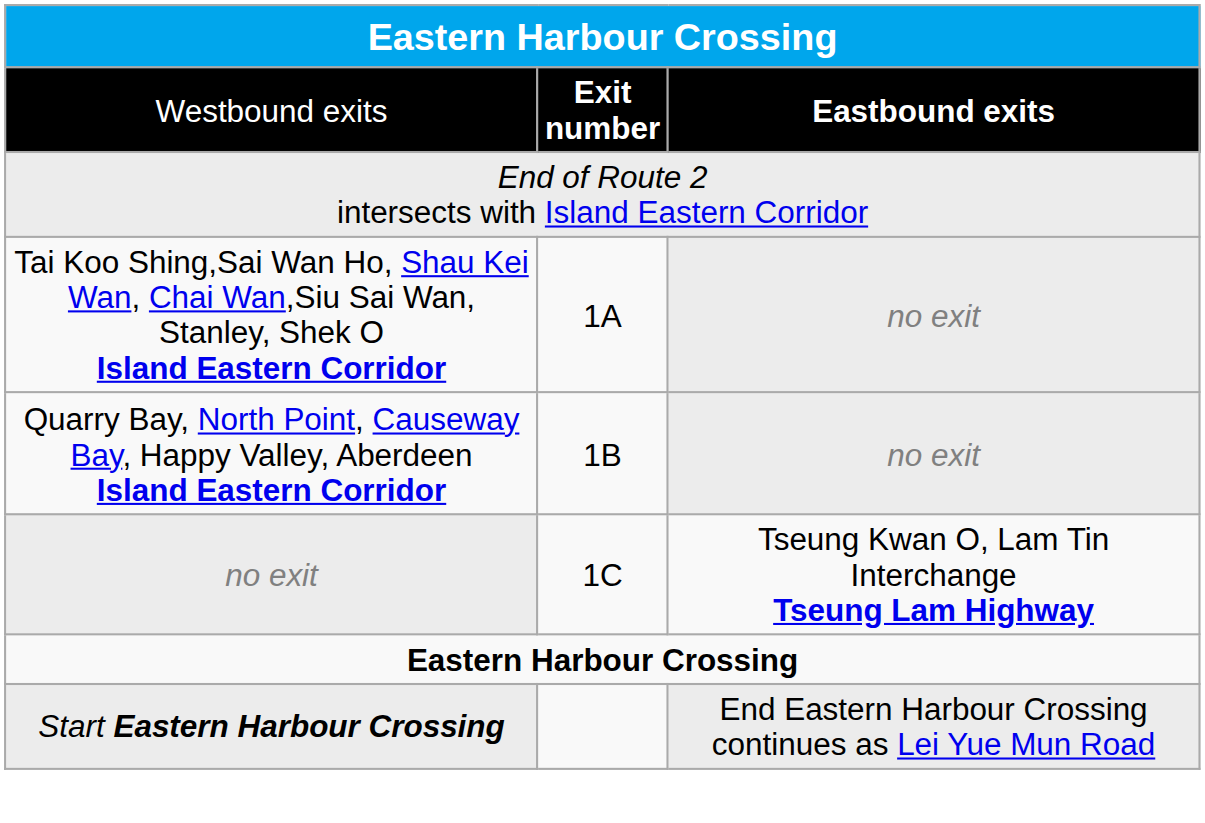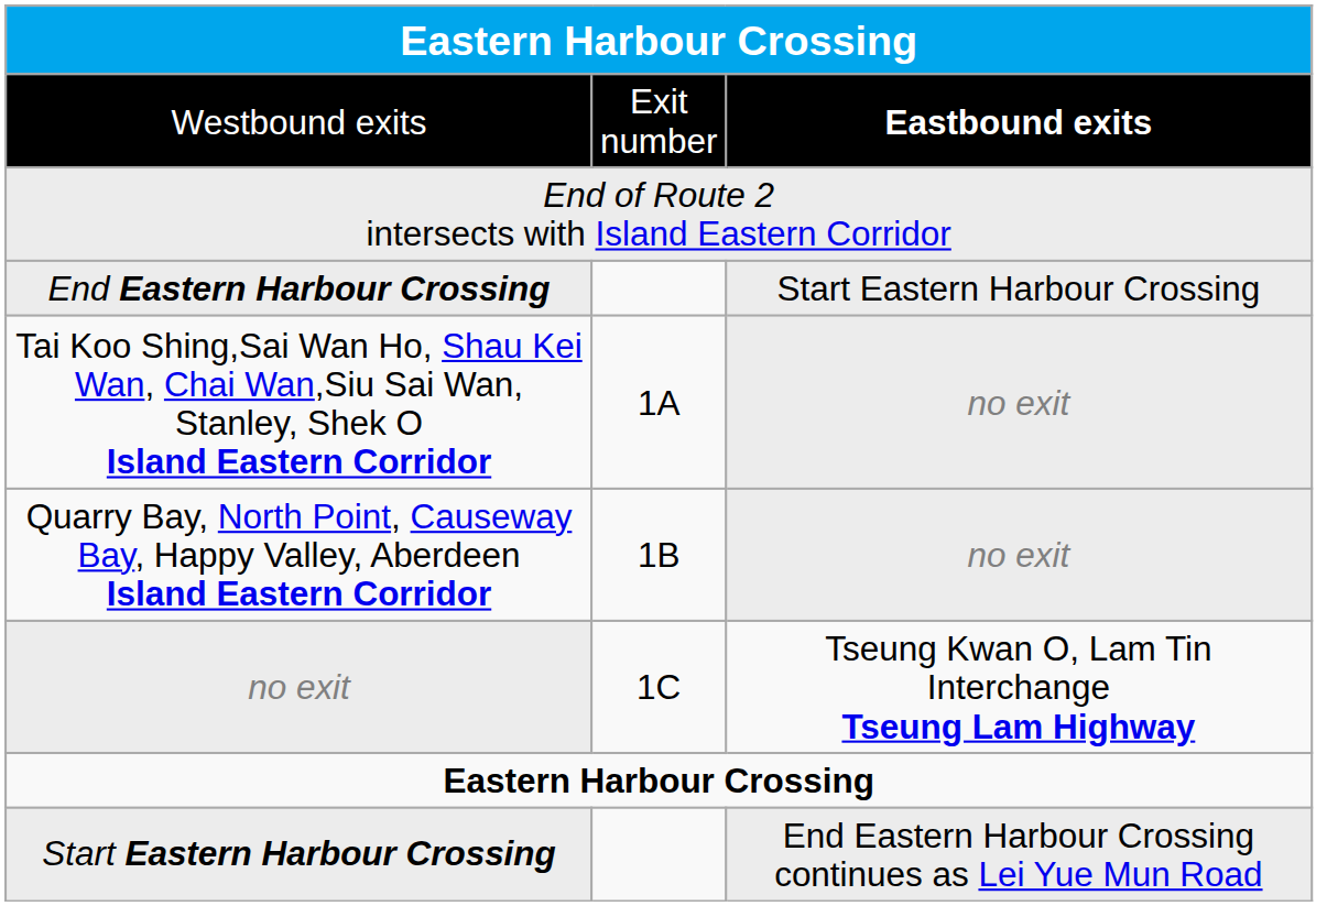Westbound exits | column 2: bold -> normal
+ row: End Eastern Harbour Crossing | Start Eastern Harbour Crossing
